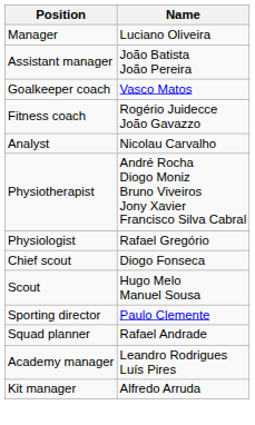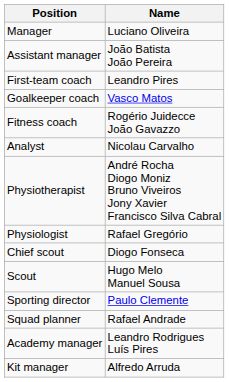+ row: First-team coach | Leandro Pires
